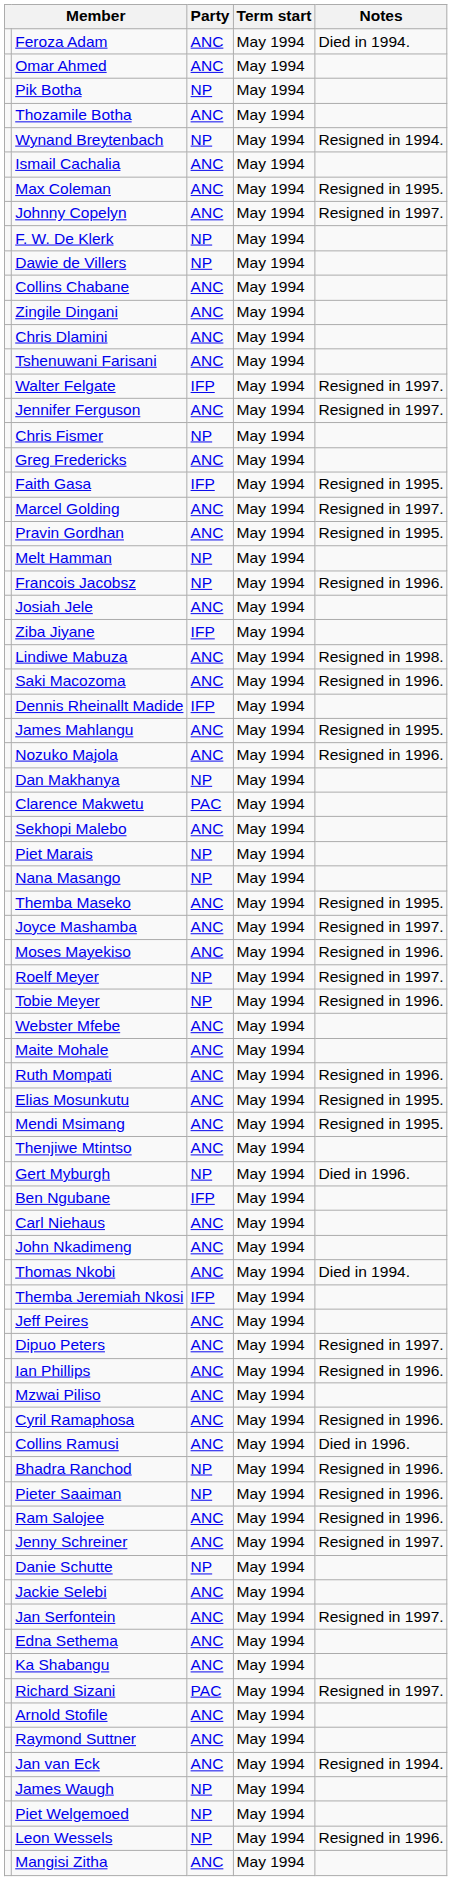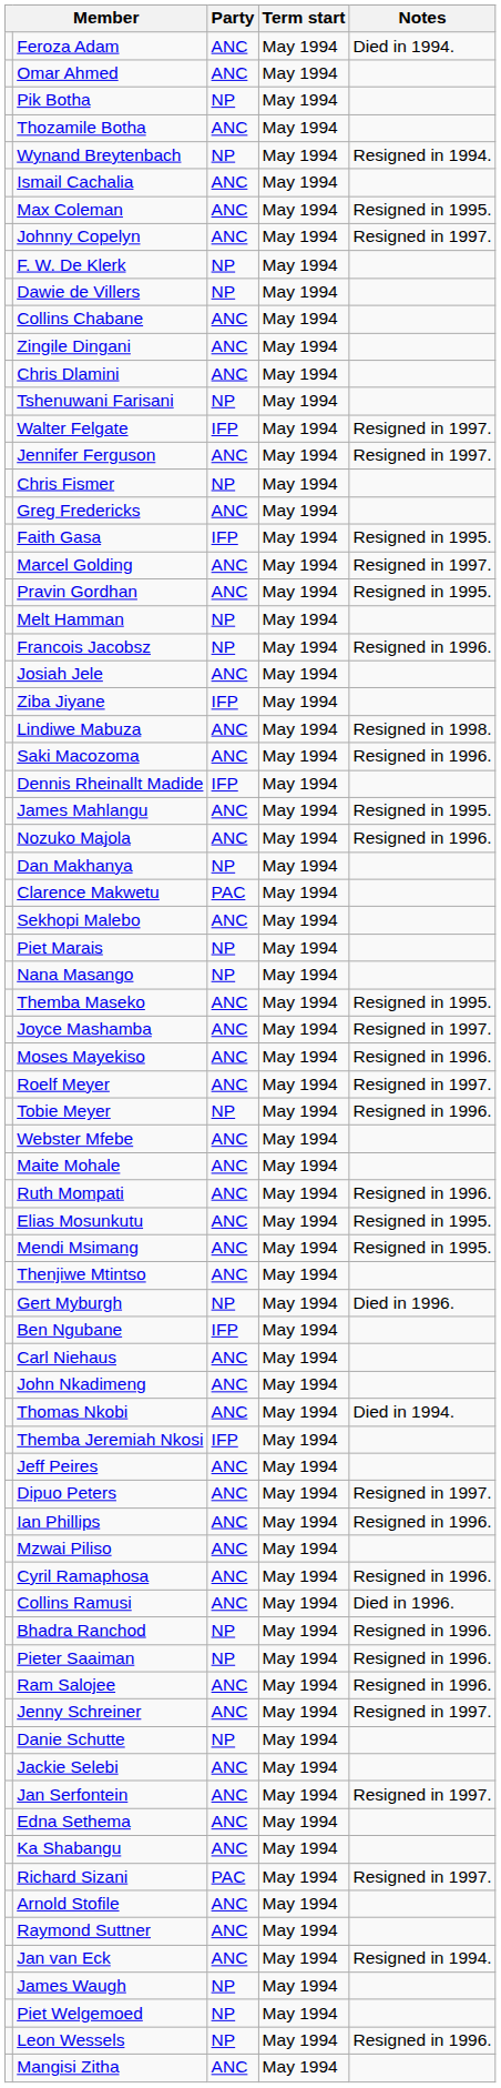Tshenuwani Farisani | Party: ANC -> NP
Roelf Meyer | Party: NP -> ANC
